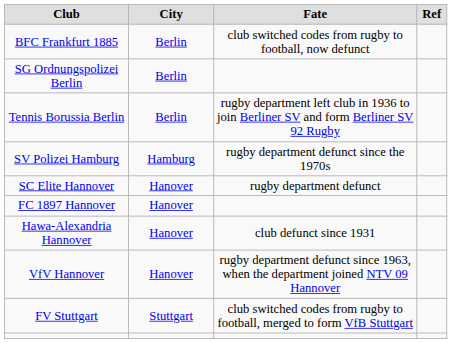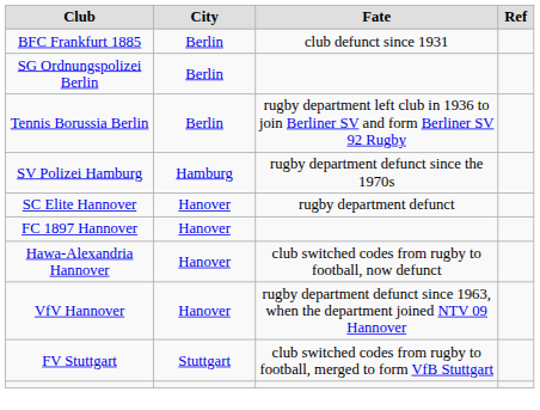BFC Frankfurt 1885 | Fate: club switched codes from rugby to football, now defunct -> club defunct since 1931
Hawa-Alexandria Hannover | Fate: club defunct since 1931 -> club switched codes from rugby to football, now defunct
